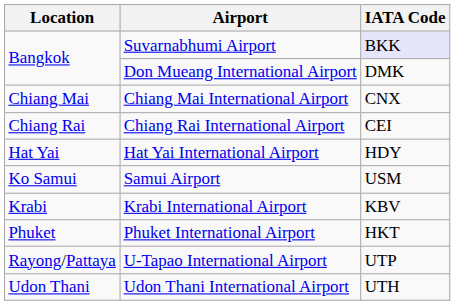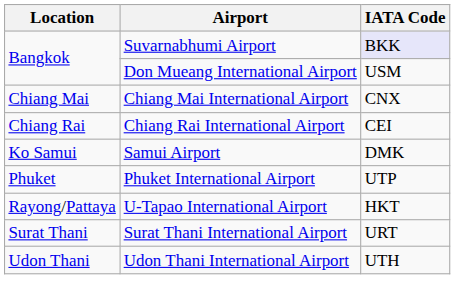Don Mueang International Airport | IATA Code: DMK -> USM
- row: Hat Yai | Hat Yai International Airport | HDY
Samui Airport | IATA Code: USM -> DMK
- row: Krabi | Krabi International Airport | KBV
Phuket International Airport | IATA Code: HKT -> UTP
U-Tapao International Airport | IATA Code: UTP -> HKT
+ row: Surat Thani | Surat Thani International Airport | URT
